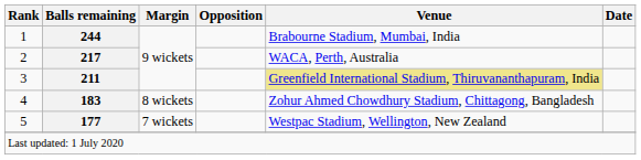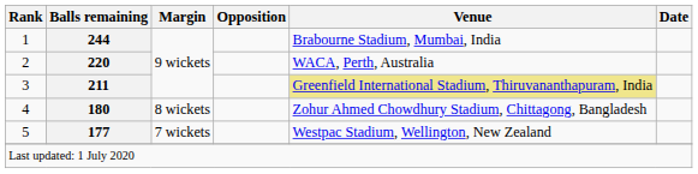2 | Balls remaining: 217 -> 220
4 | Balls remaining: 183 -> 180
